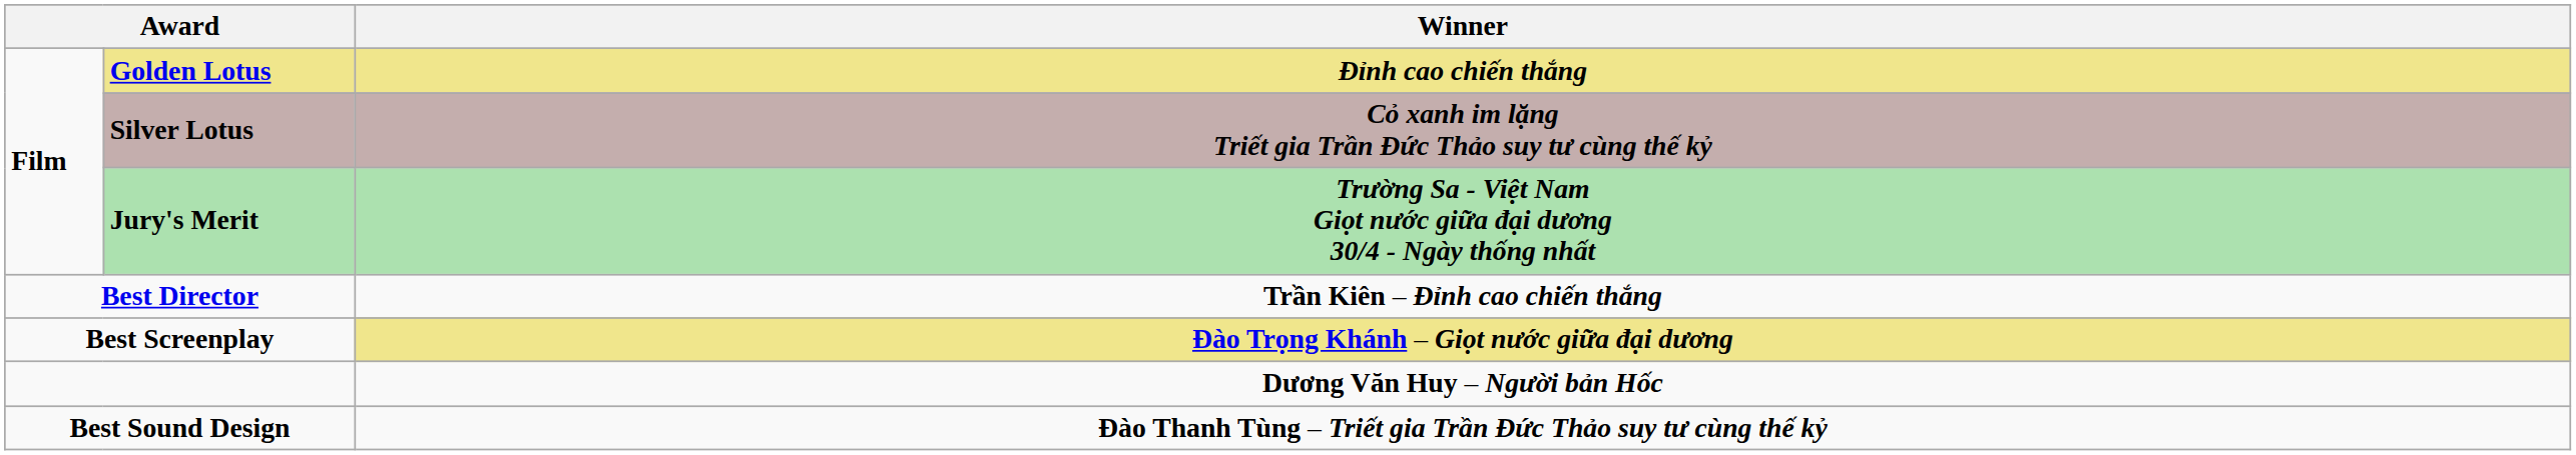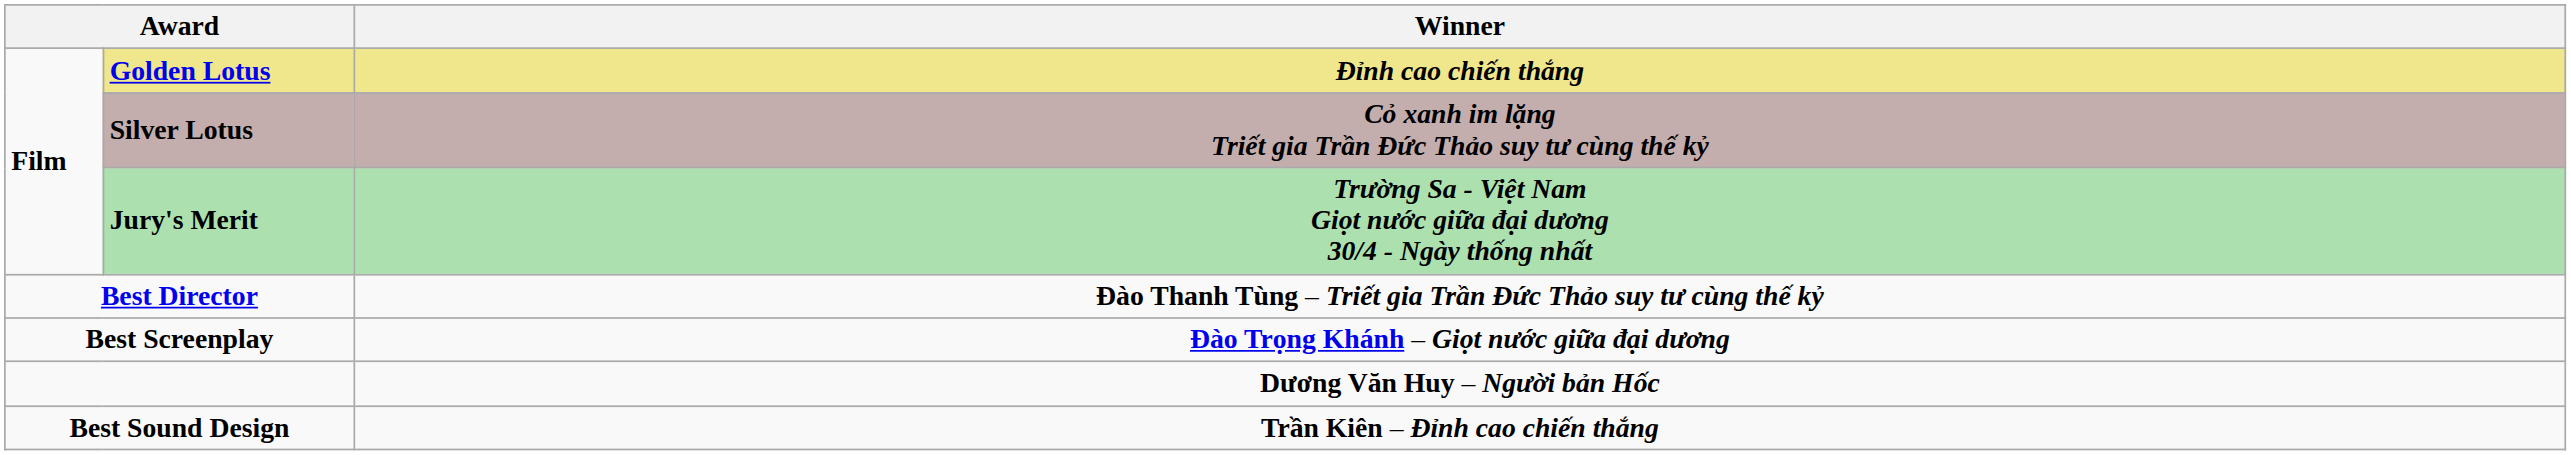Best Director | Winner: Trần Kiên – Đỉnh cao chiến thắng -> Đào Thanh Tùng – Triết gia Trần Đức Thảo suy tư cùng thế kỷ
Best Screenplay | Winner: khaki background -> no background
Best Sound Design | Winner: Đào Thanh Tùng – Triết gia Trần Đức Thảo suy tư cùng thế kỷ -> Trần Kiên – Đỉnh cao chiến thắng
